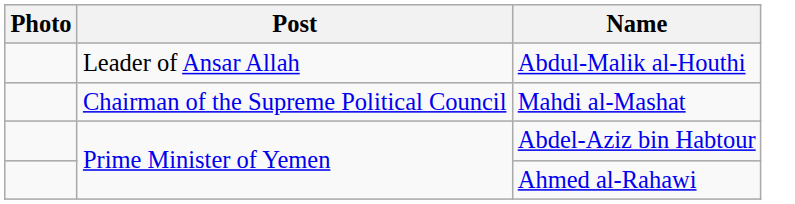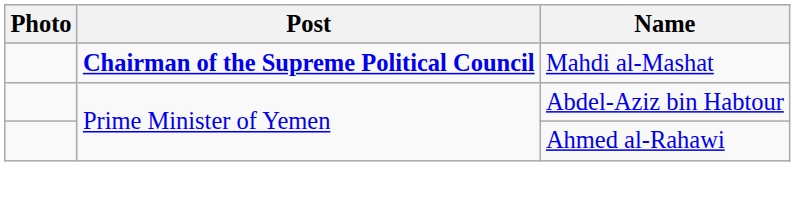- row: Leader of Ansar Allah | Abdul-Malik al-Houthi
Mahdi al-Mashat | Post: normal -> bold
